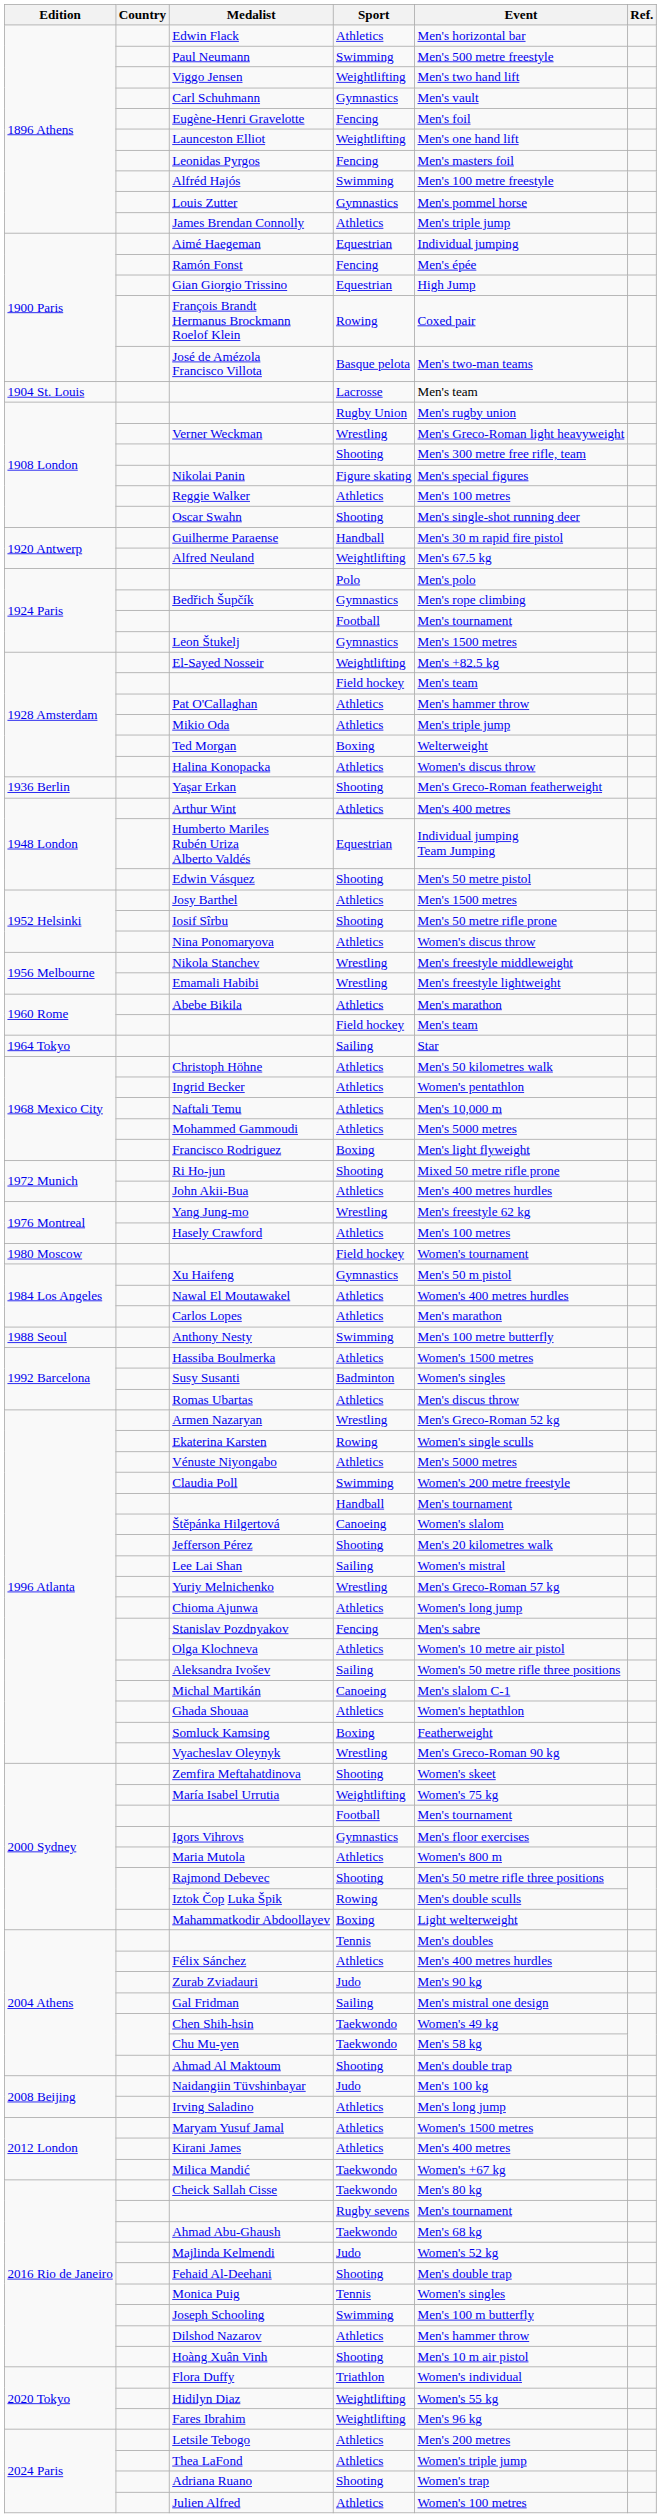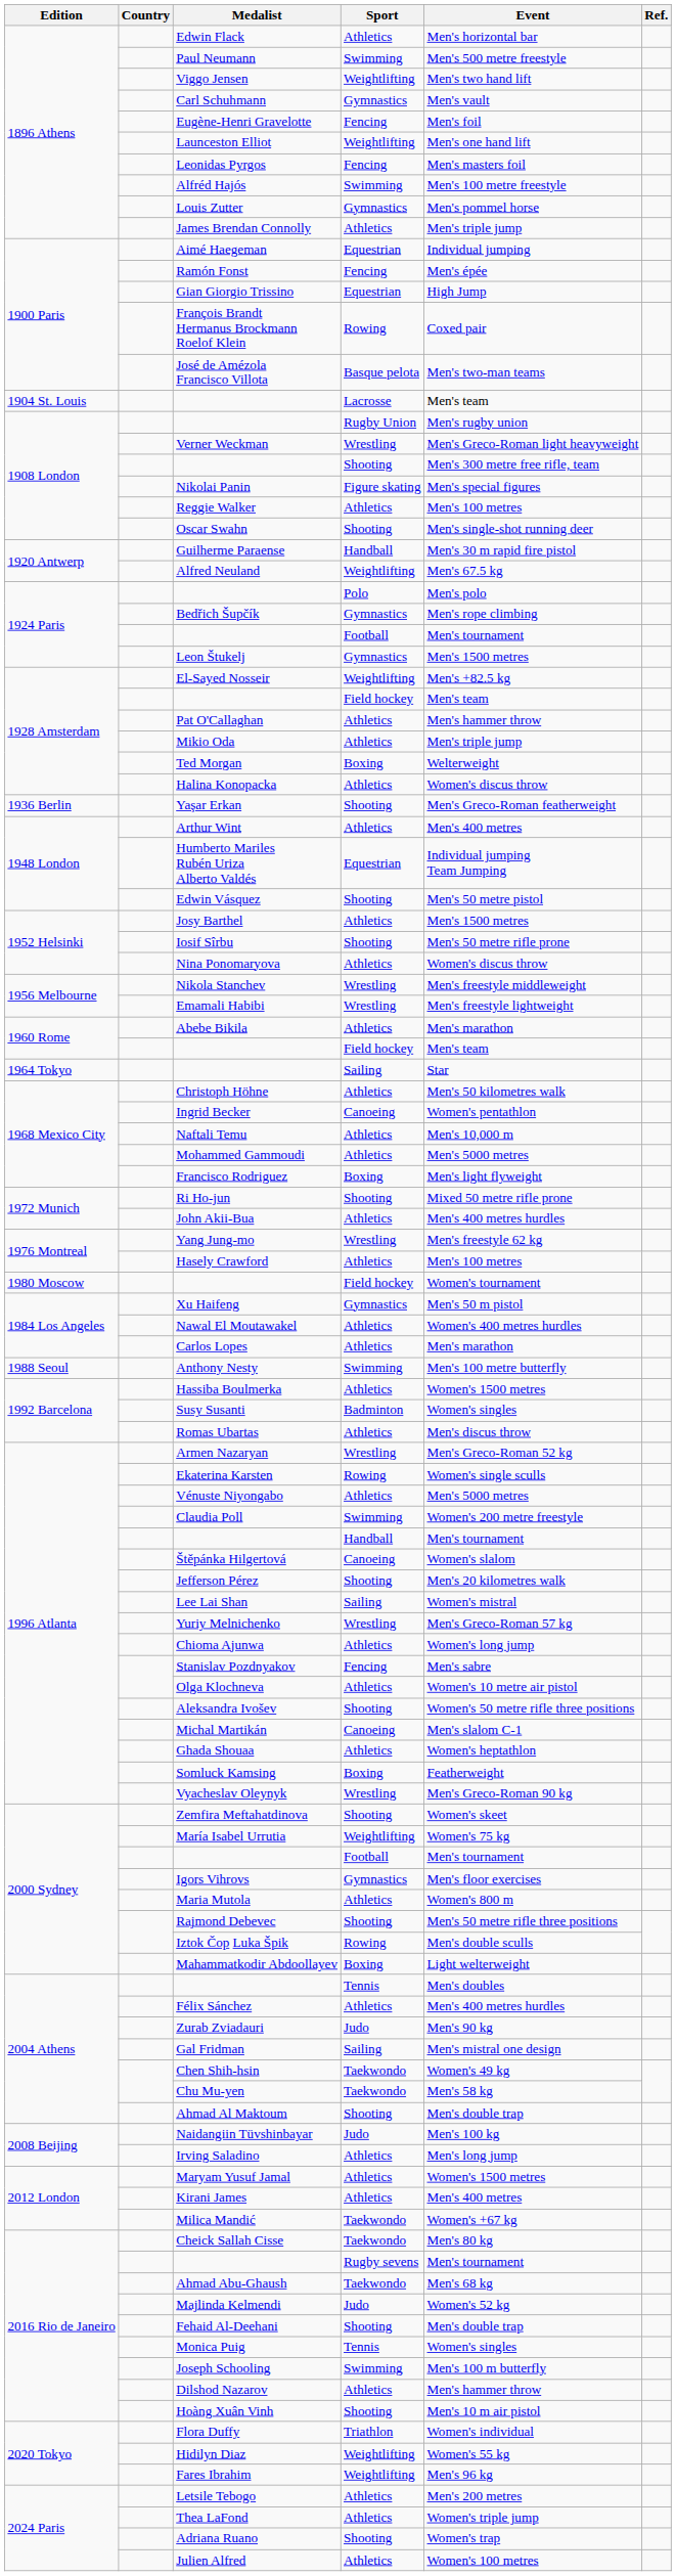Ingrid Becker | Sport: Athletics -> Canoeing
Aleksandra Ivošev | Sport: Sailing -> Shooting
